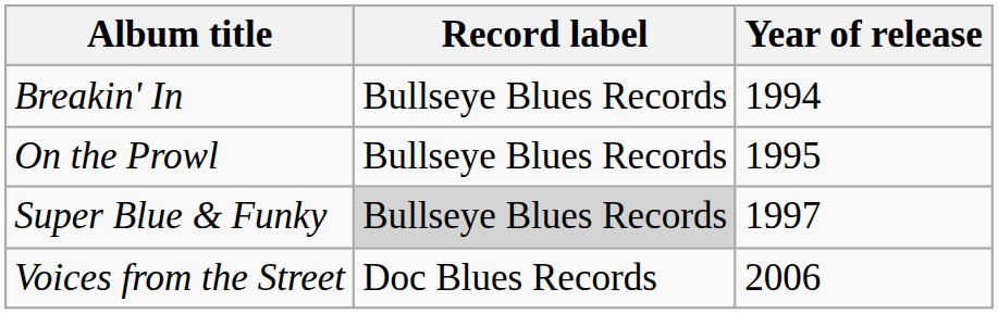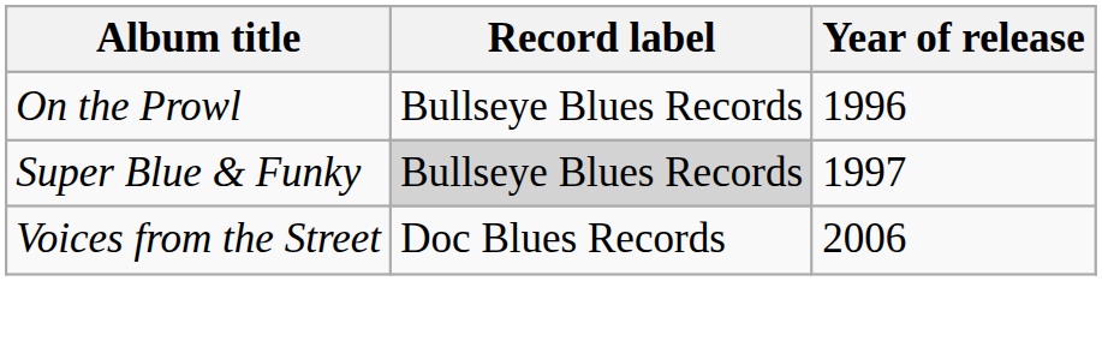- row: Breakin' In | Bullseye Blues Records | 1994
On the Prowl | Year of release: 1995 -> 1996
